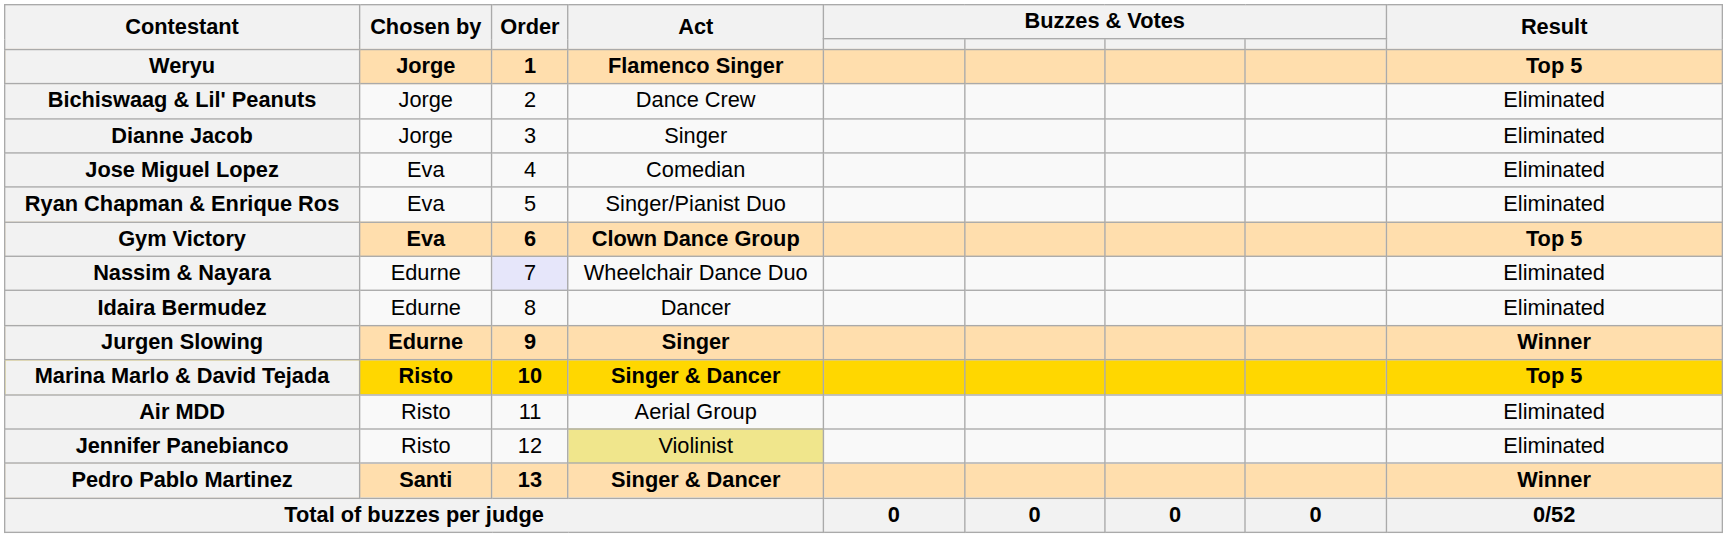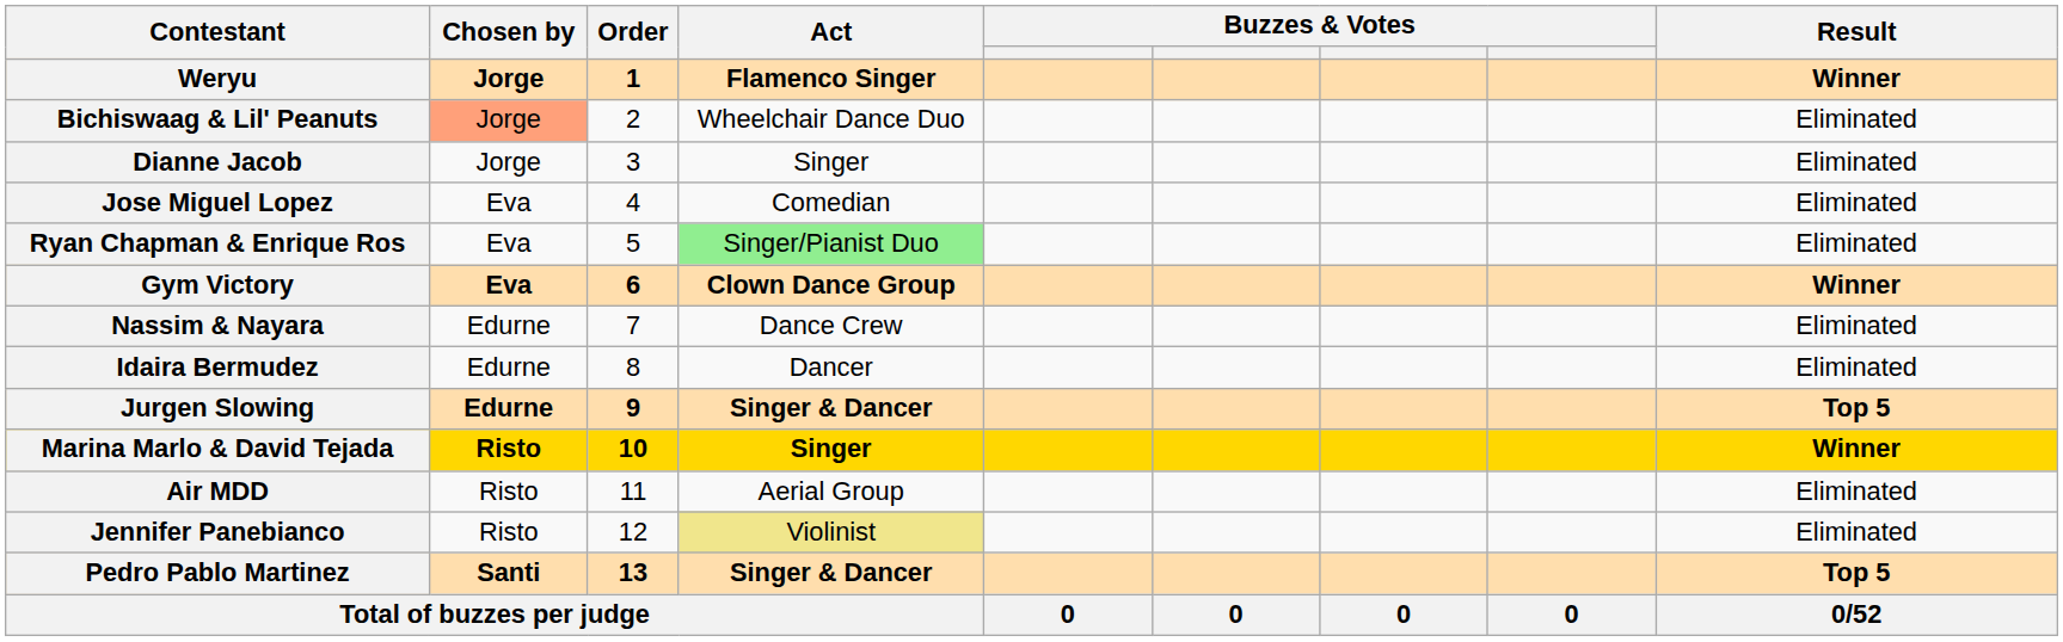Weryu | Result: Top 5 -> Winner
Bichiswaag & Lil' Peanuts | Chosen by: no background -> lightsalmon background
Bichiswaag & Lil' Peanuts | Act: Dance Crew -> Wheelchair Dance Duo
Ryan Chapman & Enrique Ros | Act: no background -> lightgreen background
Gym Victory | Result: Top 5 -> Winner
Nassim & Nayara | Order: lavender background -> no background
Nassim & Nayara | Act: Wheelchair Dance Duo -> Dance Crew
Jurgen Slowing | Act: Singer -> Singer & Dancer
Jurgen Slowing | Result: Winner -> Top 5
Marina Marlo & David Tejada | Act: Singer & Dancer -> Singer
Marina Marlo & David Tejada | Result: Top 5 -> Winner
Pedro Pablo Martinez | Result: Winner -> Top 5
